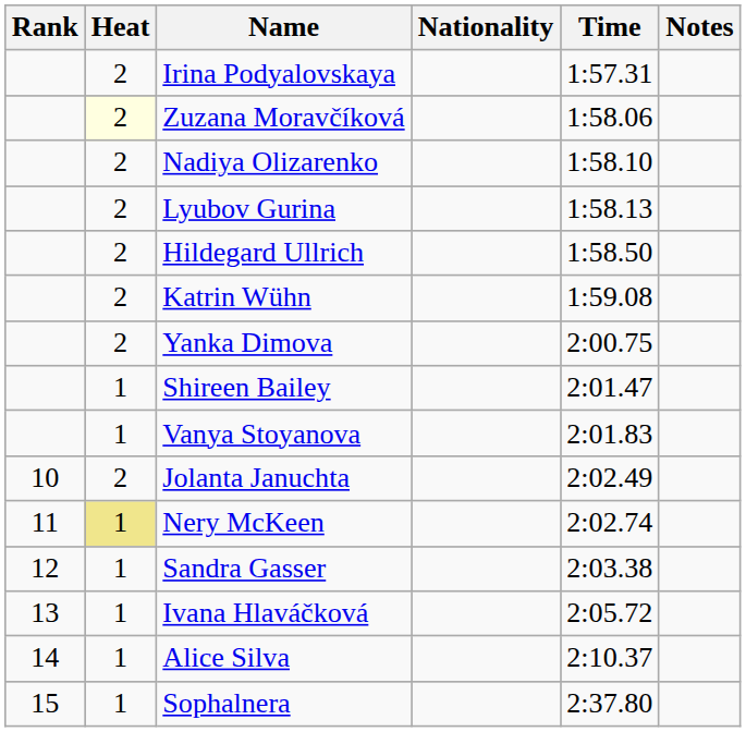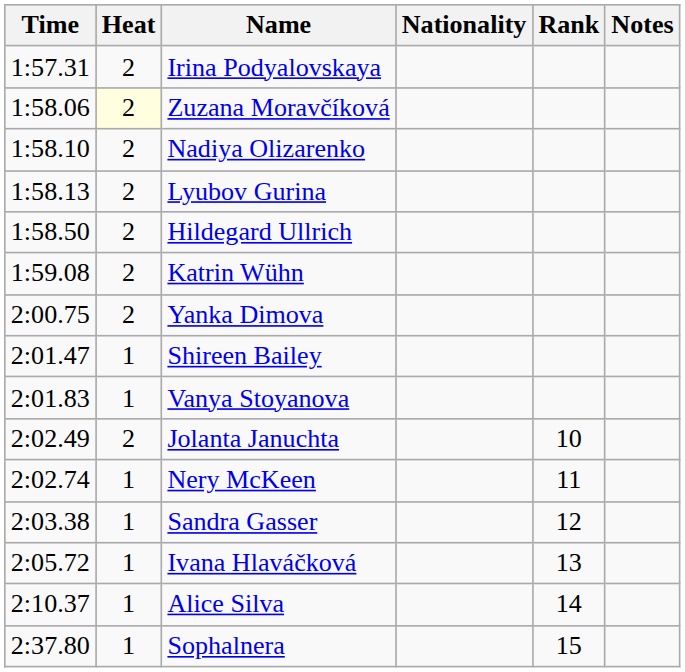columns swapped: Rank <-> Time
Nery McKeen | Heat: khaki background -> no background
